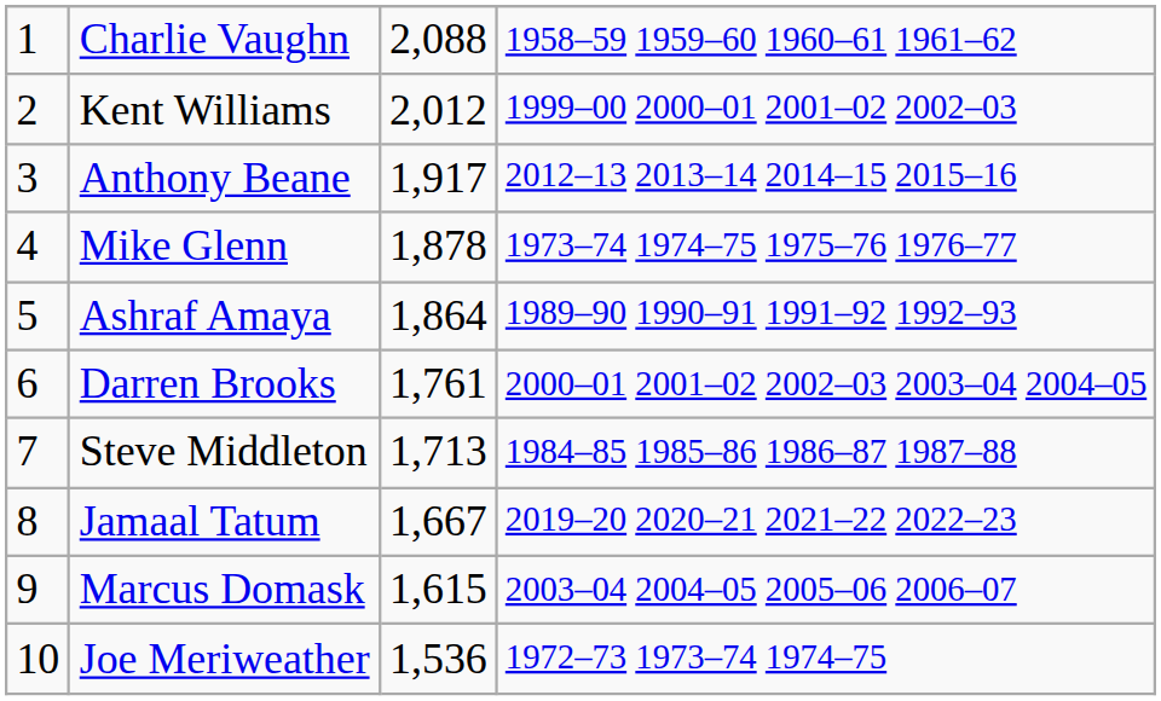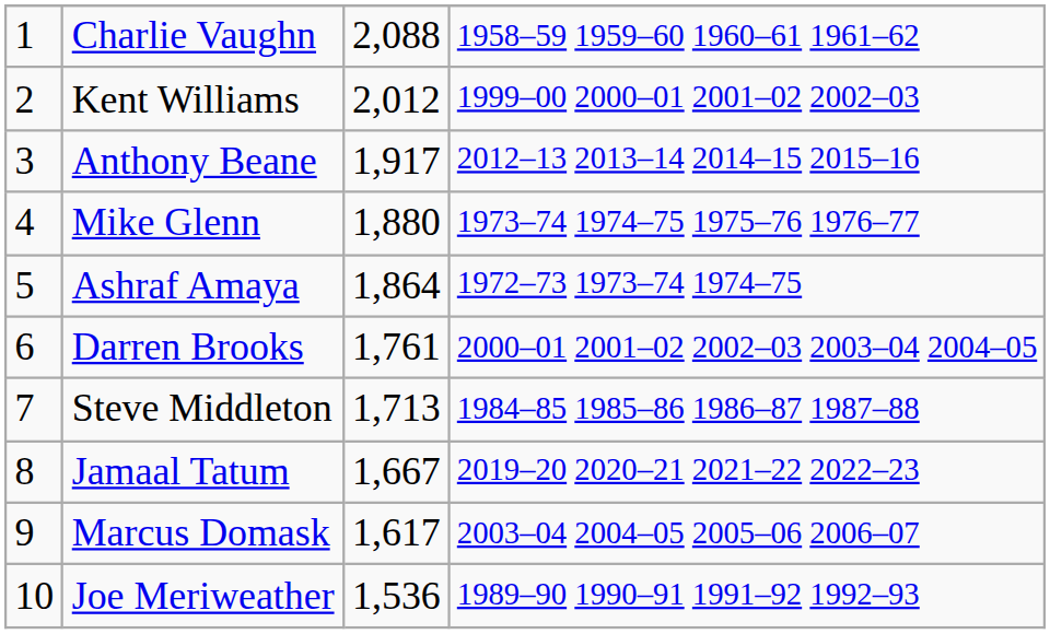Mike Glenn | column 3: 1,878 -> 1,880
Ashraf Amaya | column 4: 1989–90 1990–91 1991–92 1992–93 -> 1972–73 1973–74 1974–75
Marcus Domask | column 3: 1,615 -> 1,617
Joe Meriweather | column 4: 1972–73 1973–74 1974–75 -> 1989–90 1990–91 1991–92 1992–93
